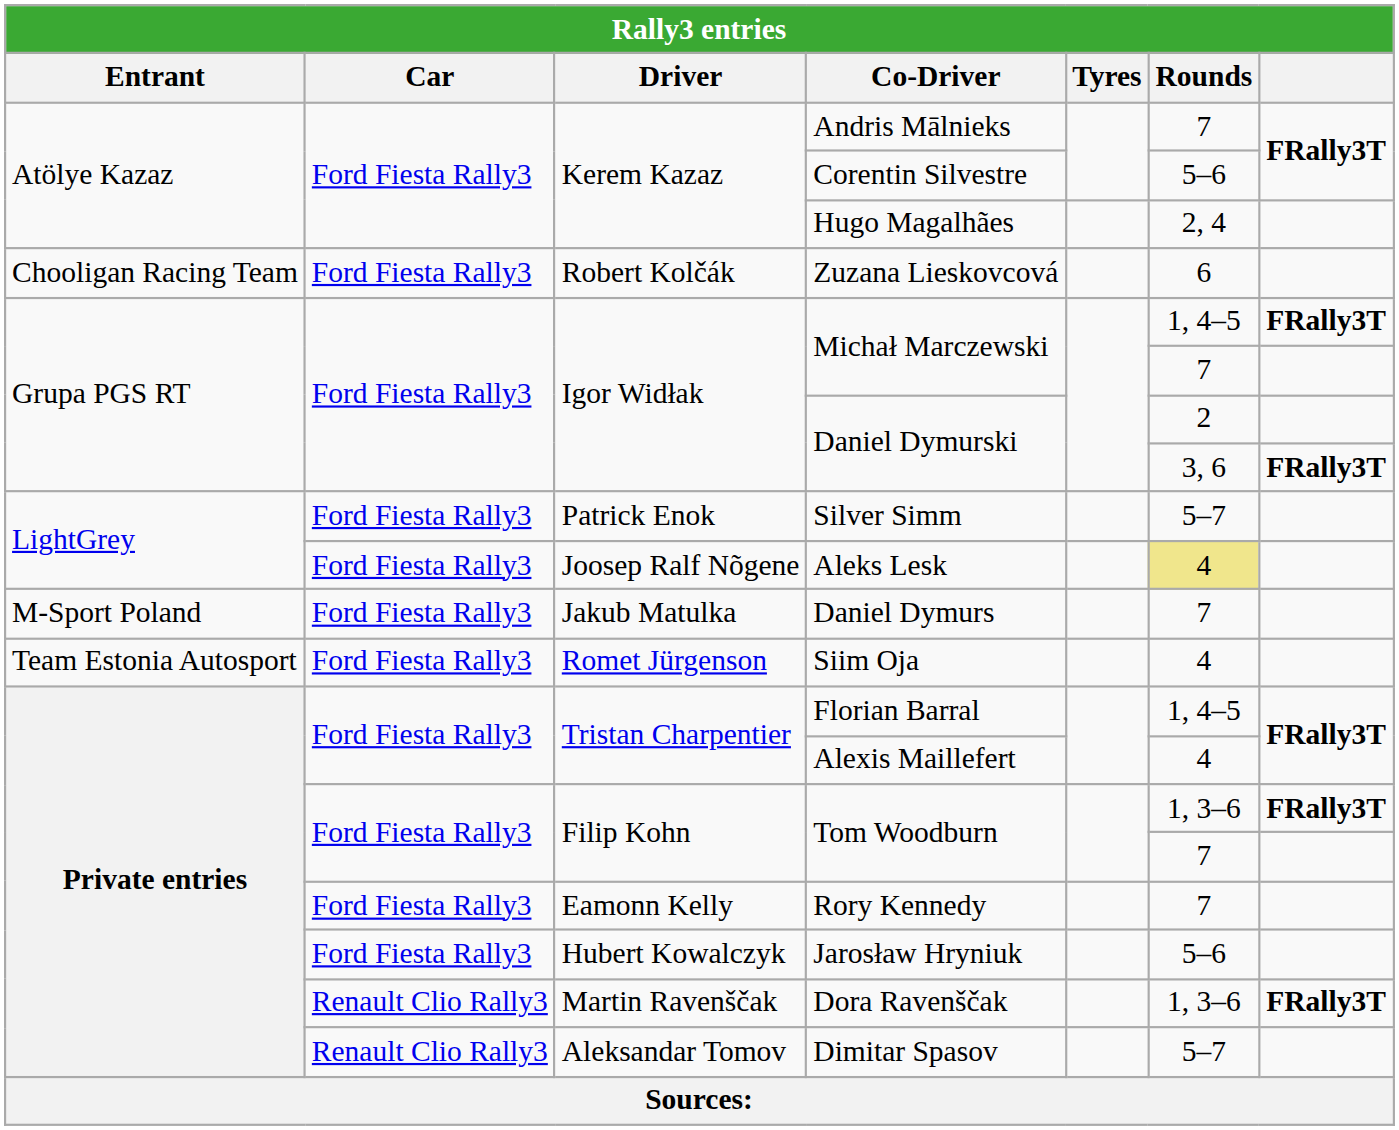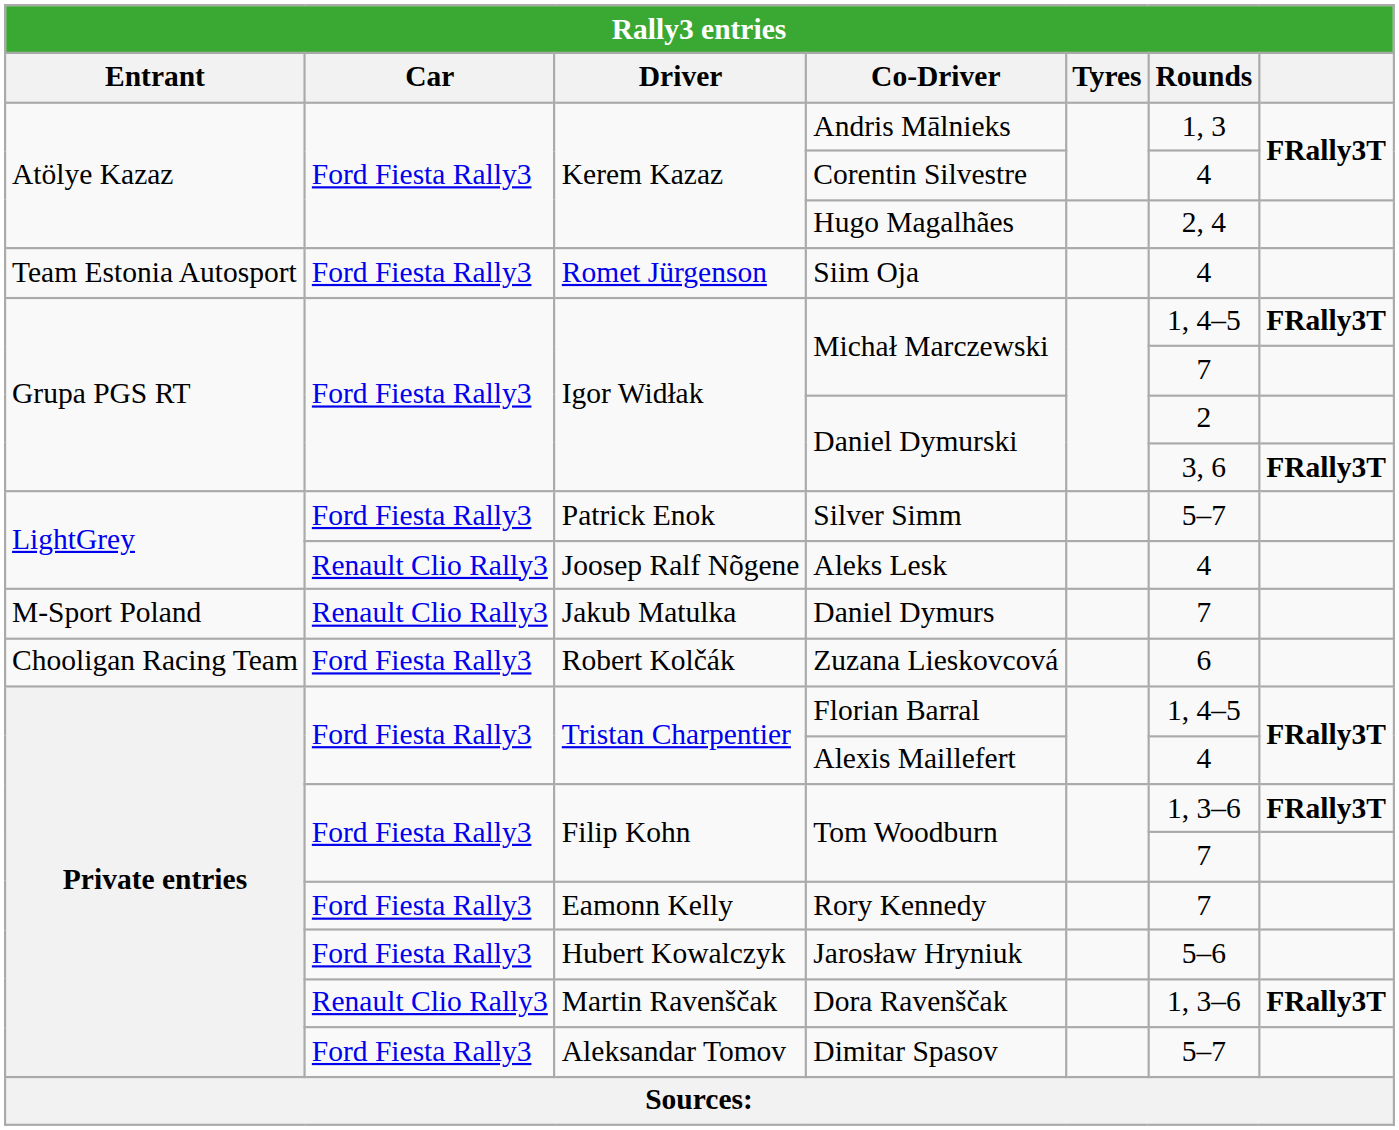Andris Mālnieks | Rounds: 7 -> 1, 3
Corentin Silvestre | Rounds: 5–6 -> 4
rows swapped: Zuzana Lieskovcová <-> Siim Oja
Aleks Lesk | Car: Ford Fiesta Rally3 -> Renault Clio Rally3
Aleks Lesk | Rounds: khaki background -> no background
Daniel Dymurs | Car: Ford Fiesta Rally3 -> Renault Clio Rally3
Dimitar Spasov | Car: Renault Clio Rally3 -> Ford Fiesta Rally3
